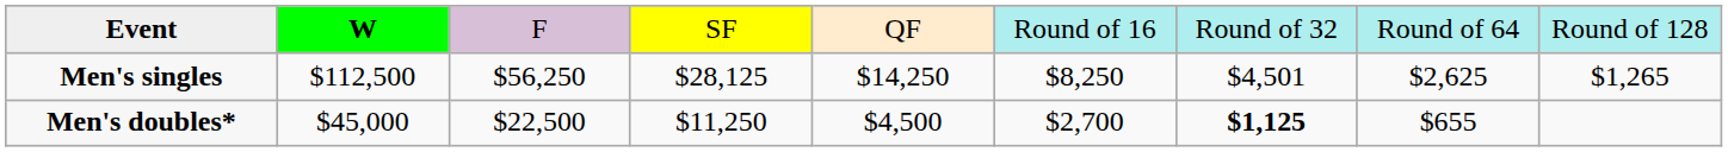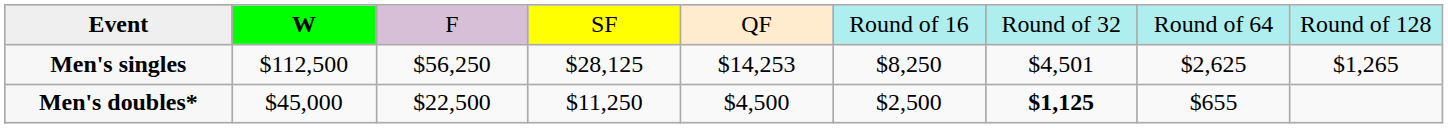Men's singles | column 5: $14,250 -> $14,253
Men's doubles* | column 6: $2,700 -> $2,500
